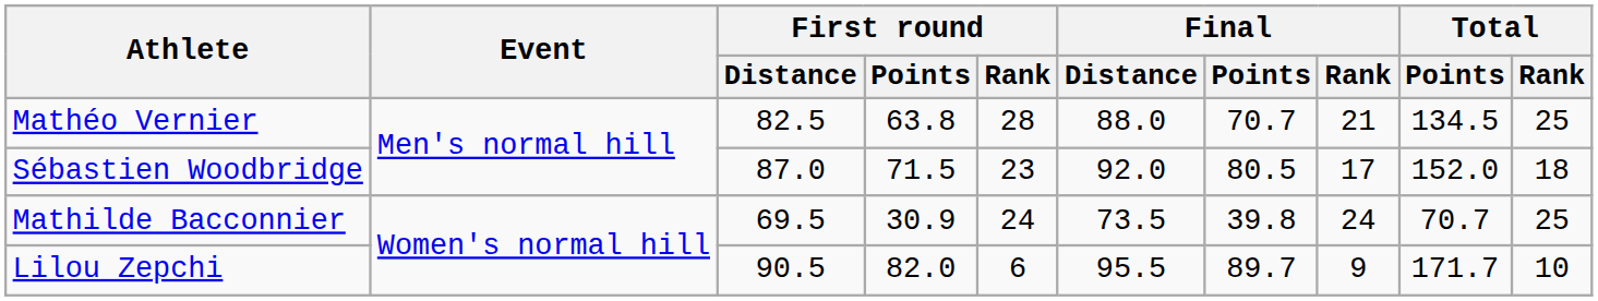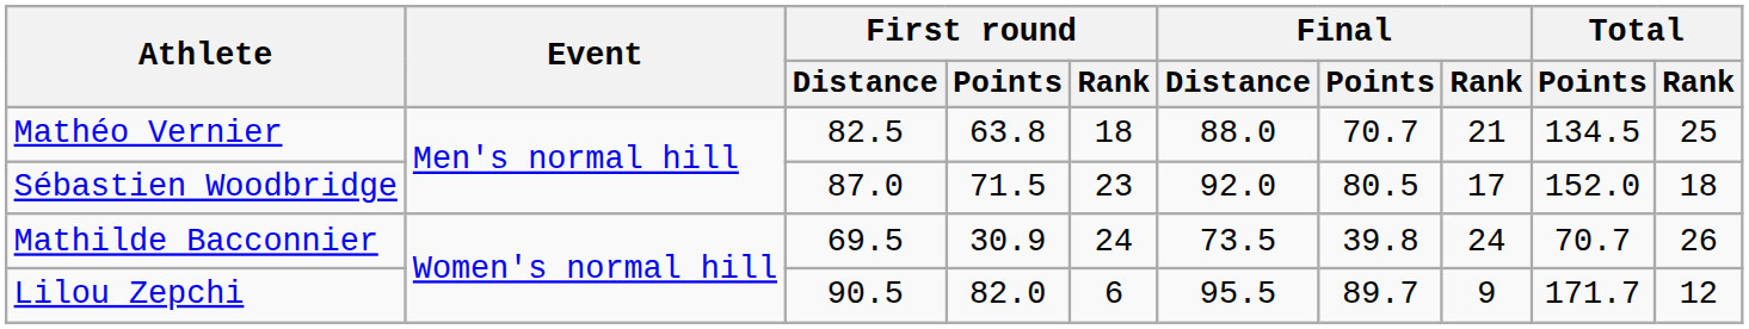Mathéo Vernier | First round / Rank: 28 -> 18
Mathilde Bacconnier | Total / Rank: 25 -> 26
Lilou Zepchi | Total / Rank: 10 -> 12
